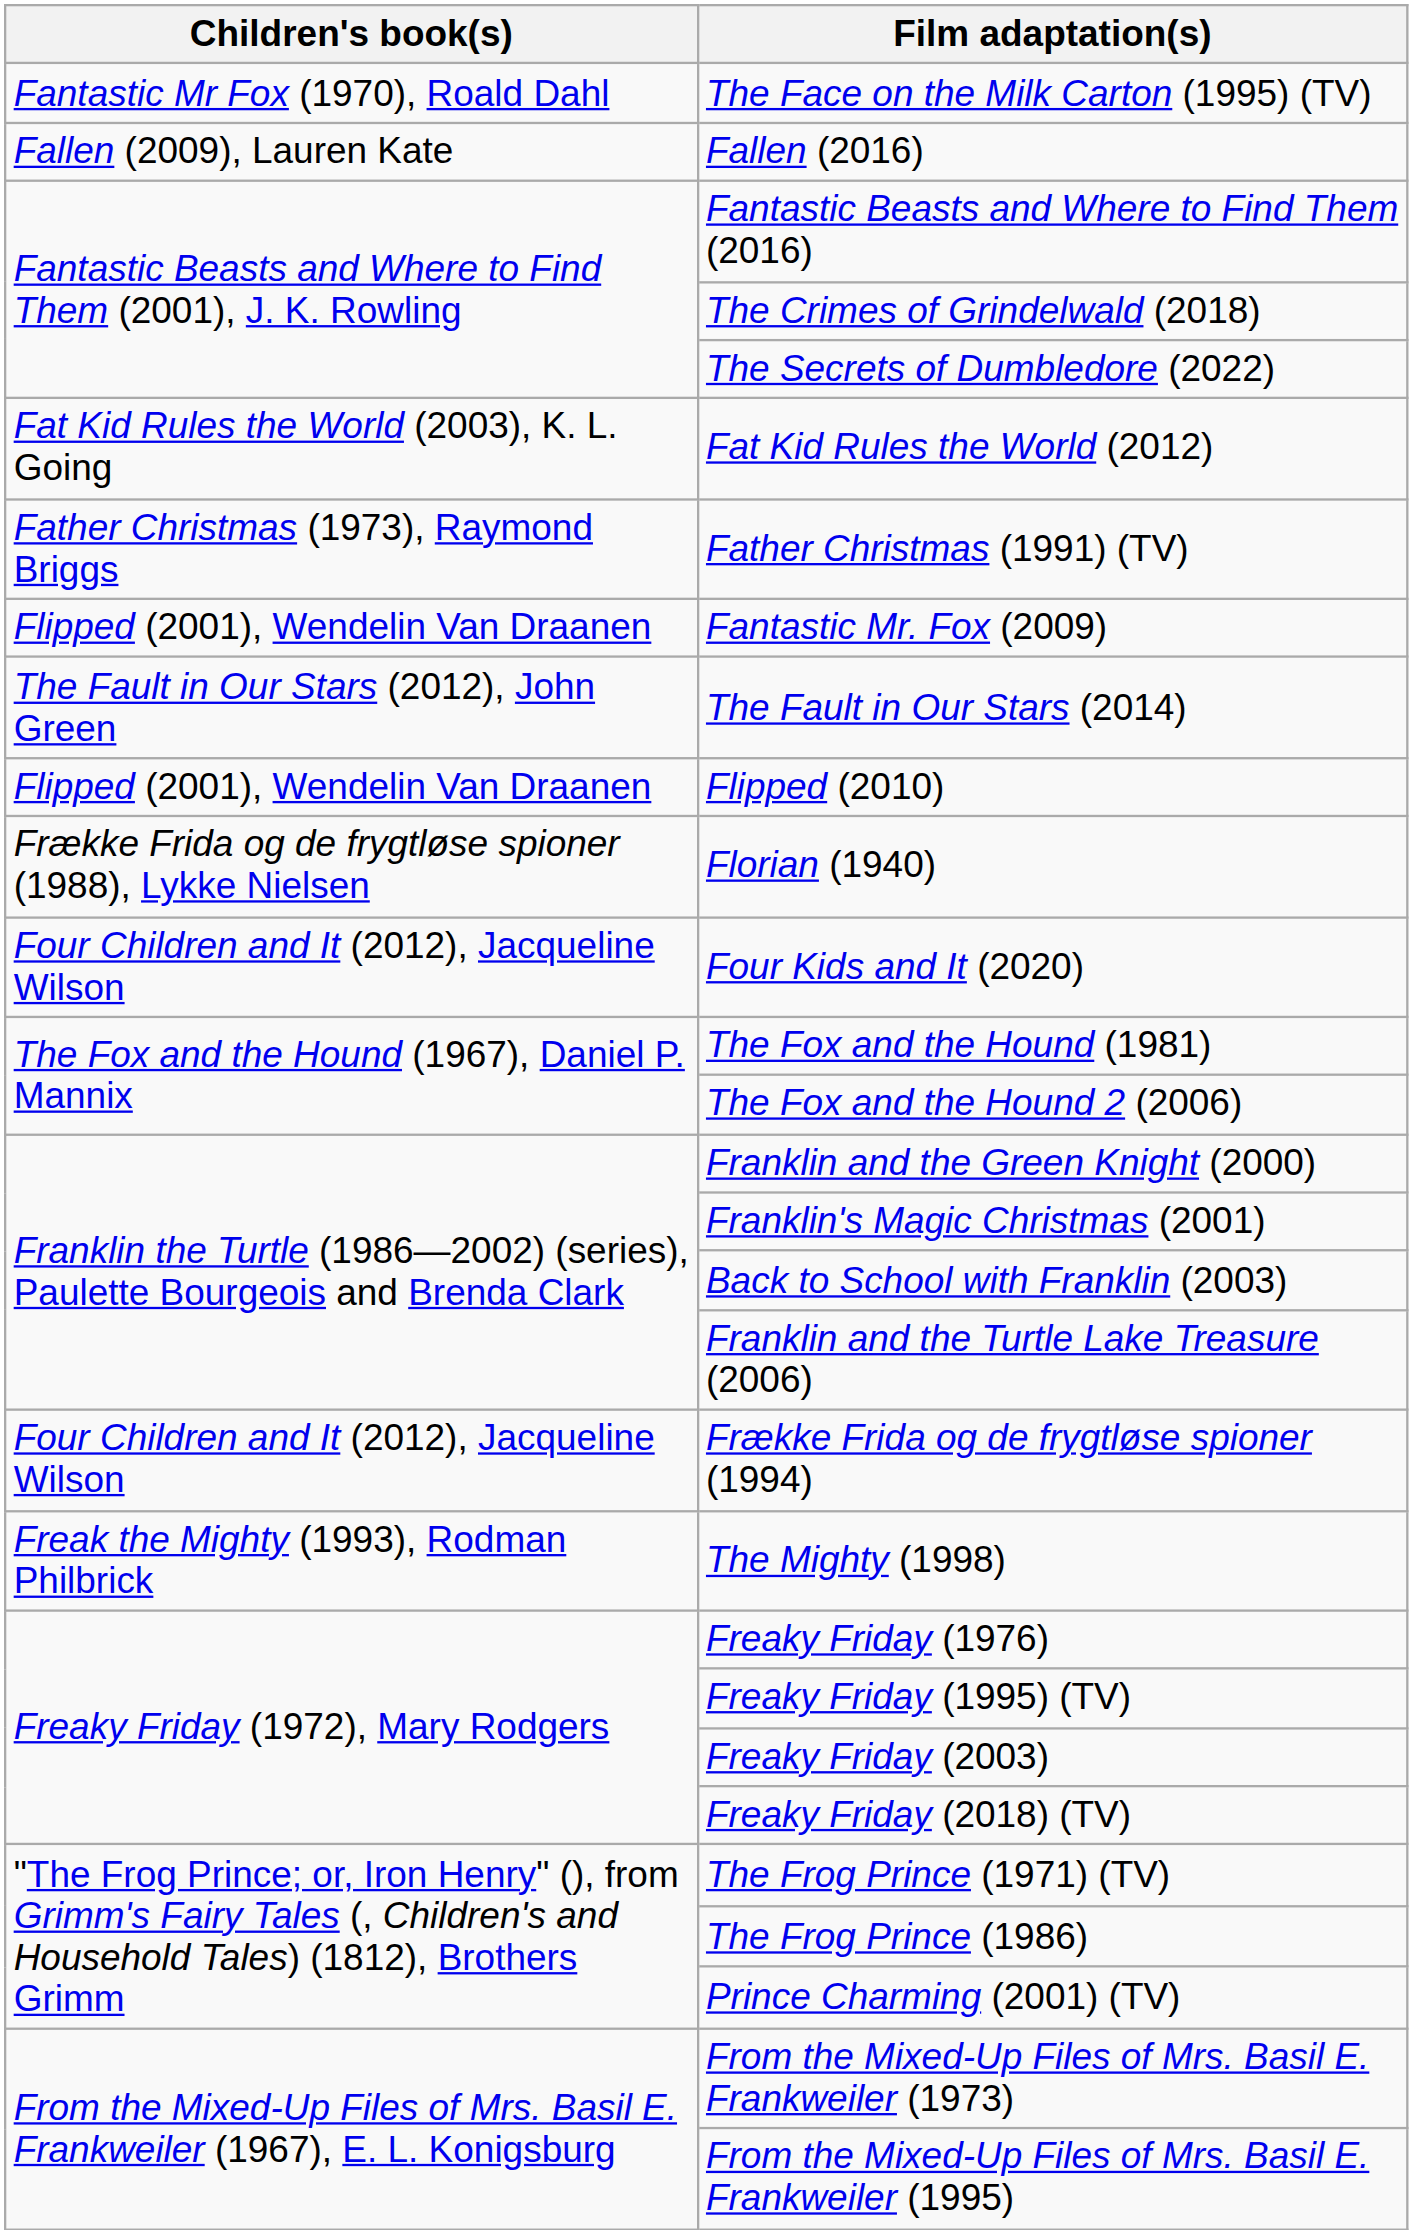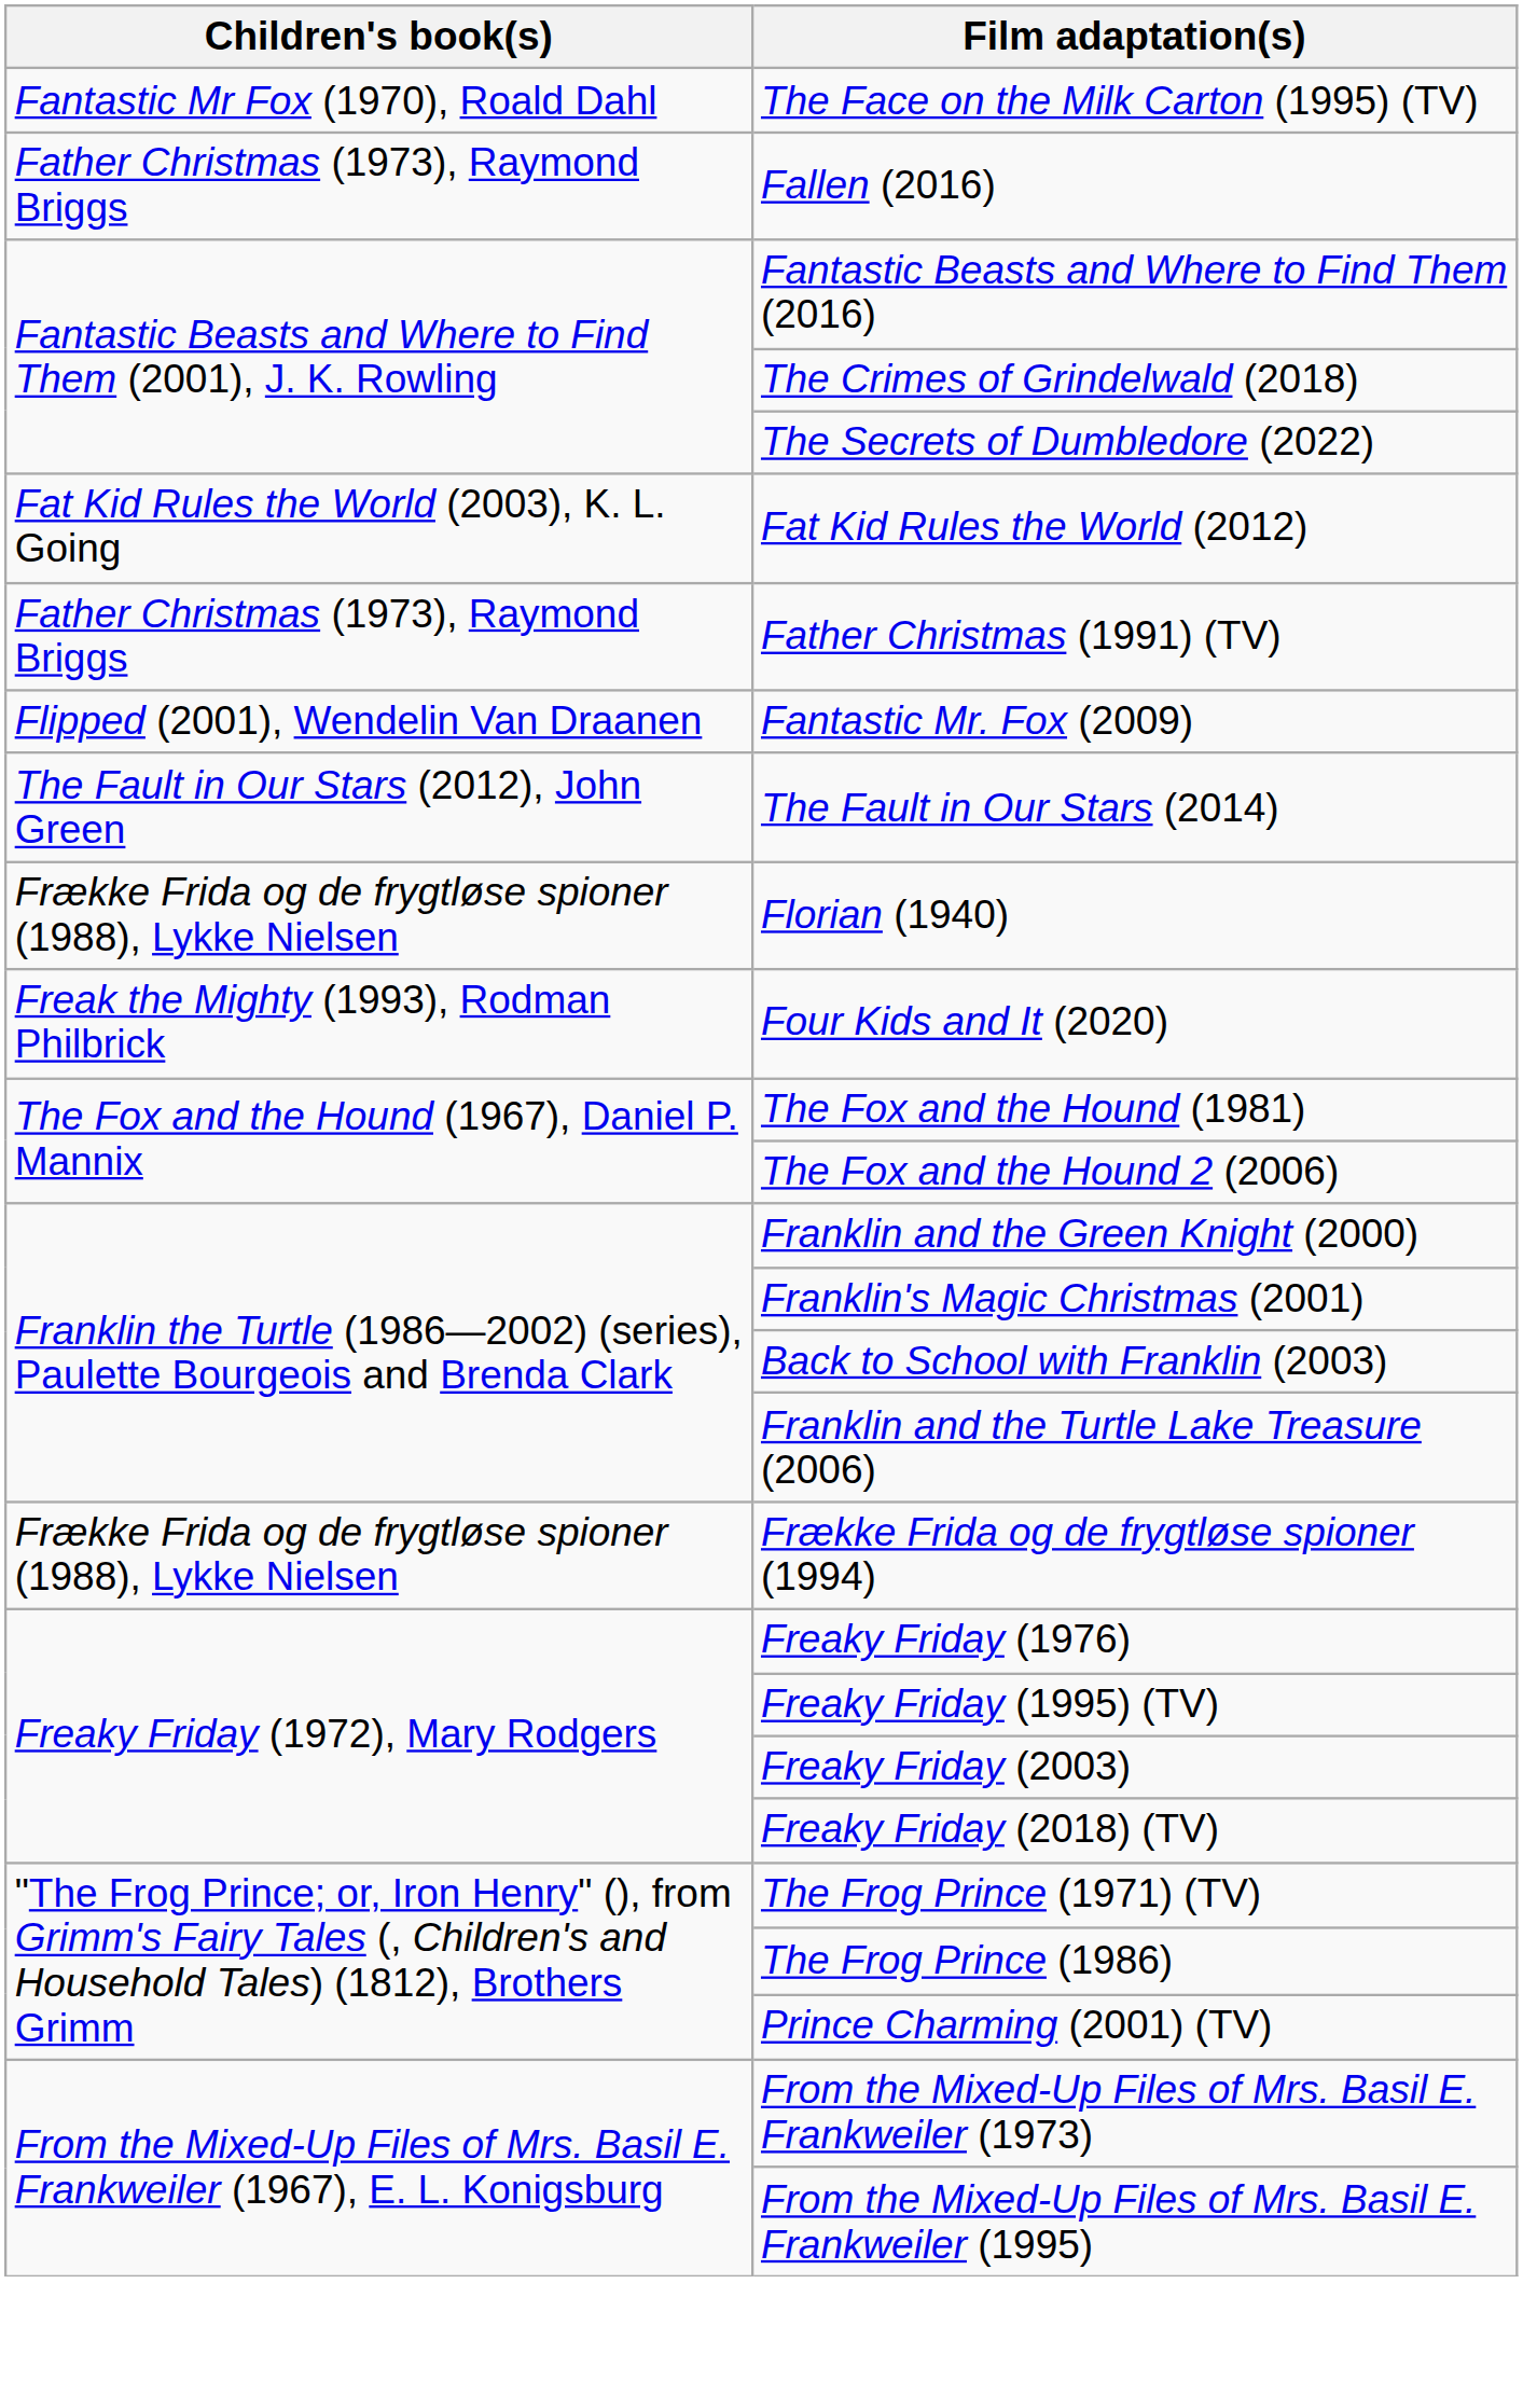Fallen (2016) | Children's book(s): Fallen (2009), Lauren Kate -> Father Christmas (1973), Raymond Briggs
- row: Flipped (2001), Wendelin Van Draanen | Flipped (2010)
Four Kids and It (2020) | Children's book(s): Four Children and It (2012), Jacqueline Wilson -> Freak the Mighty (1993), Rodman Philbrick
Frække Frida og de frygtløse spioner (1994) | Children's book(s): Four Children and It (2012), Jacqueline Wilson -> Frække Frida og de frygtløse spioner (1988), Lykke Nielsen
- row: Freak the Mighty (1993), Rodman Philbrick | The Mighty (1998)
